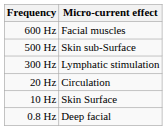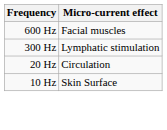- row: 500 Hz | Skin sub-Surface
- row: 0.8 Hz | Deep facial
